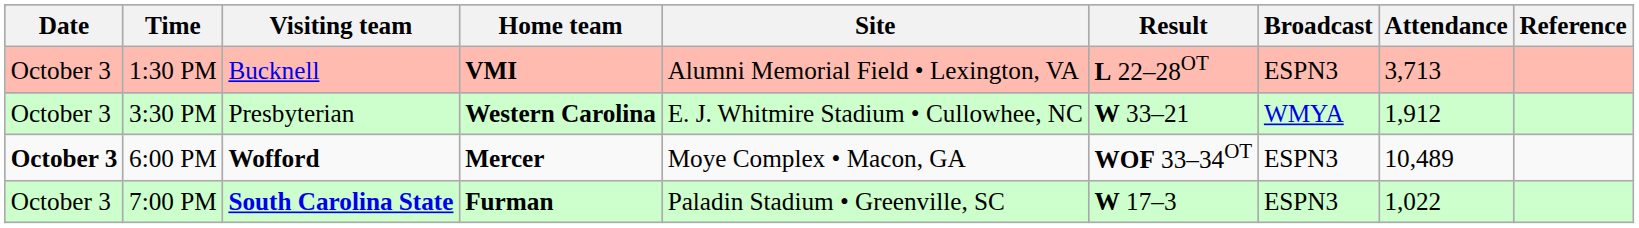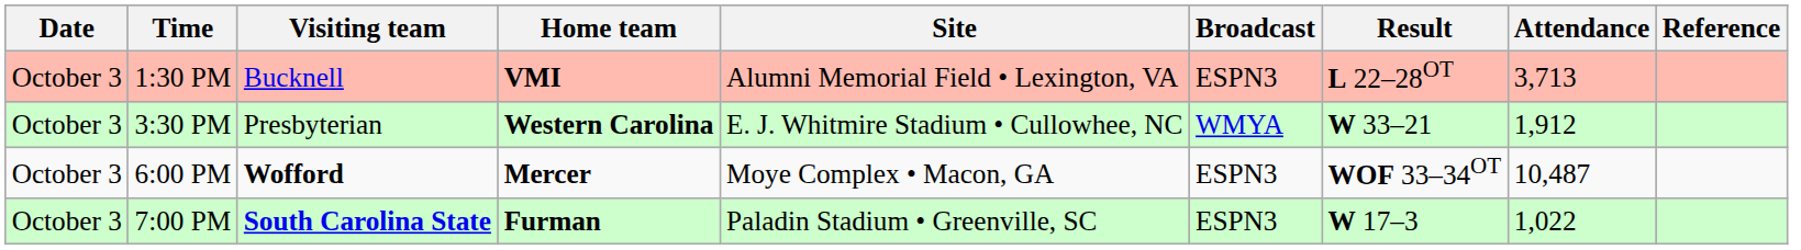columns swapped: Broadcast <-> Result
6:00 PM | Date: bold -> normal
6:00 PM | Attendance: 10,489 -> 10,487
